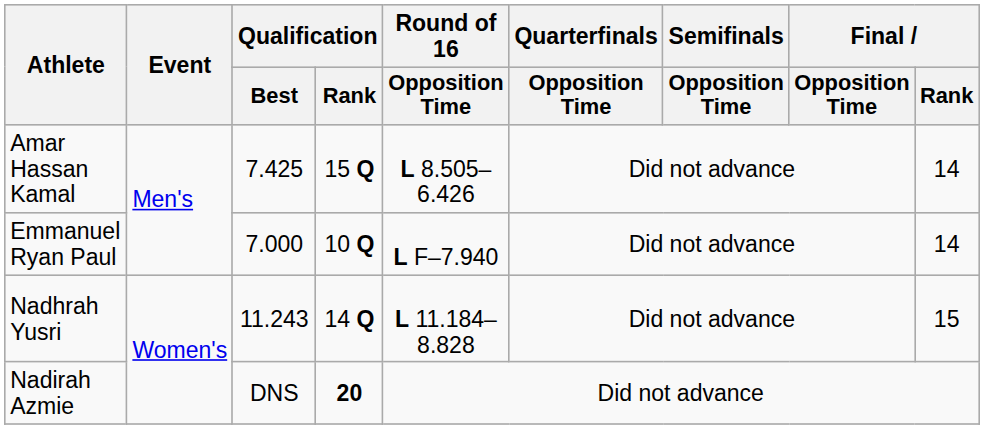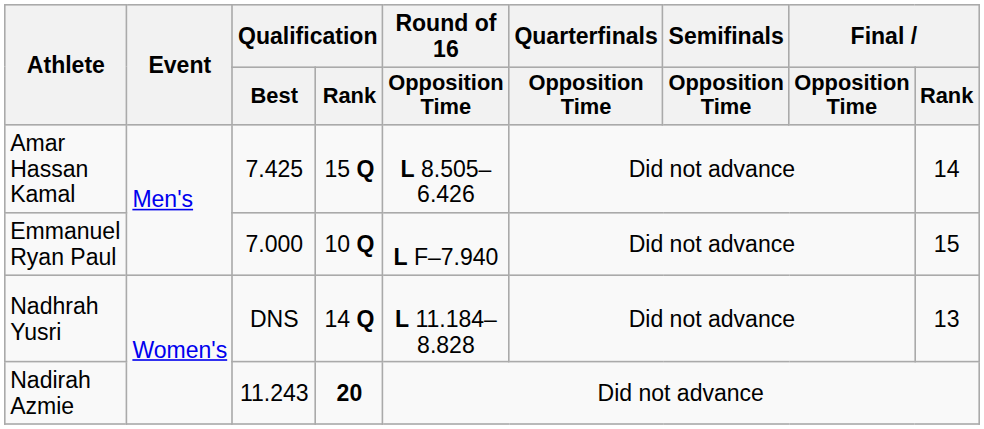Emmanuel Ryan Paul | Final / Rank: 14 -> 15
Nadhrah Yusri | Qualification / Best: 11.243 -> DNS
Nadhrah Yusri | Final / Rank: 15 -> 13
Nadirah Azmie | Qualification / Best: DNS -> 11.243
